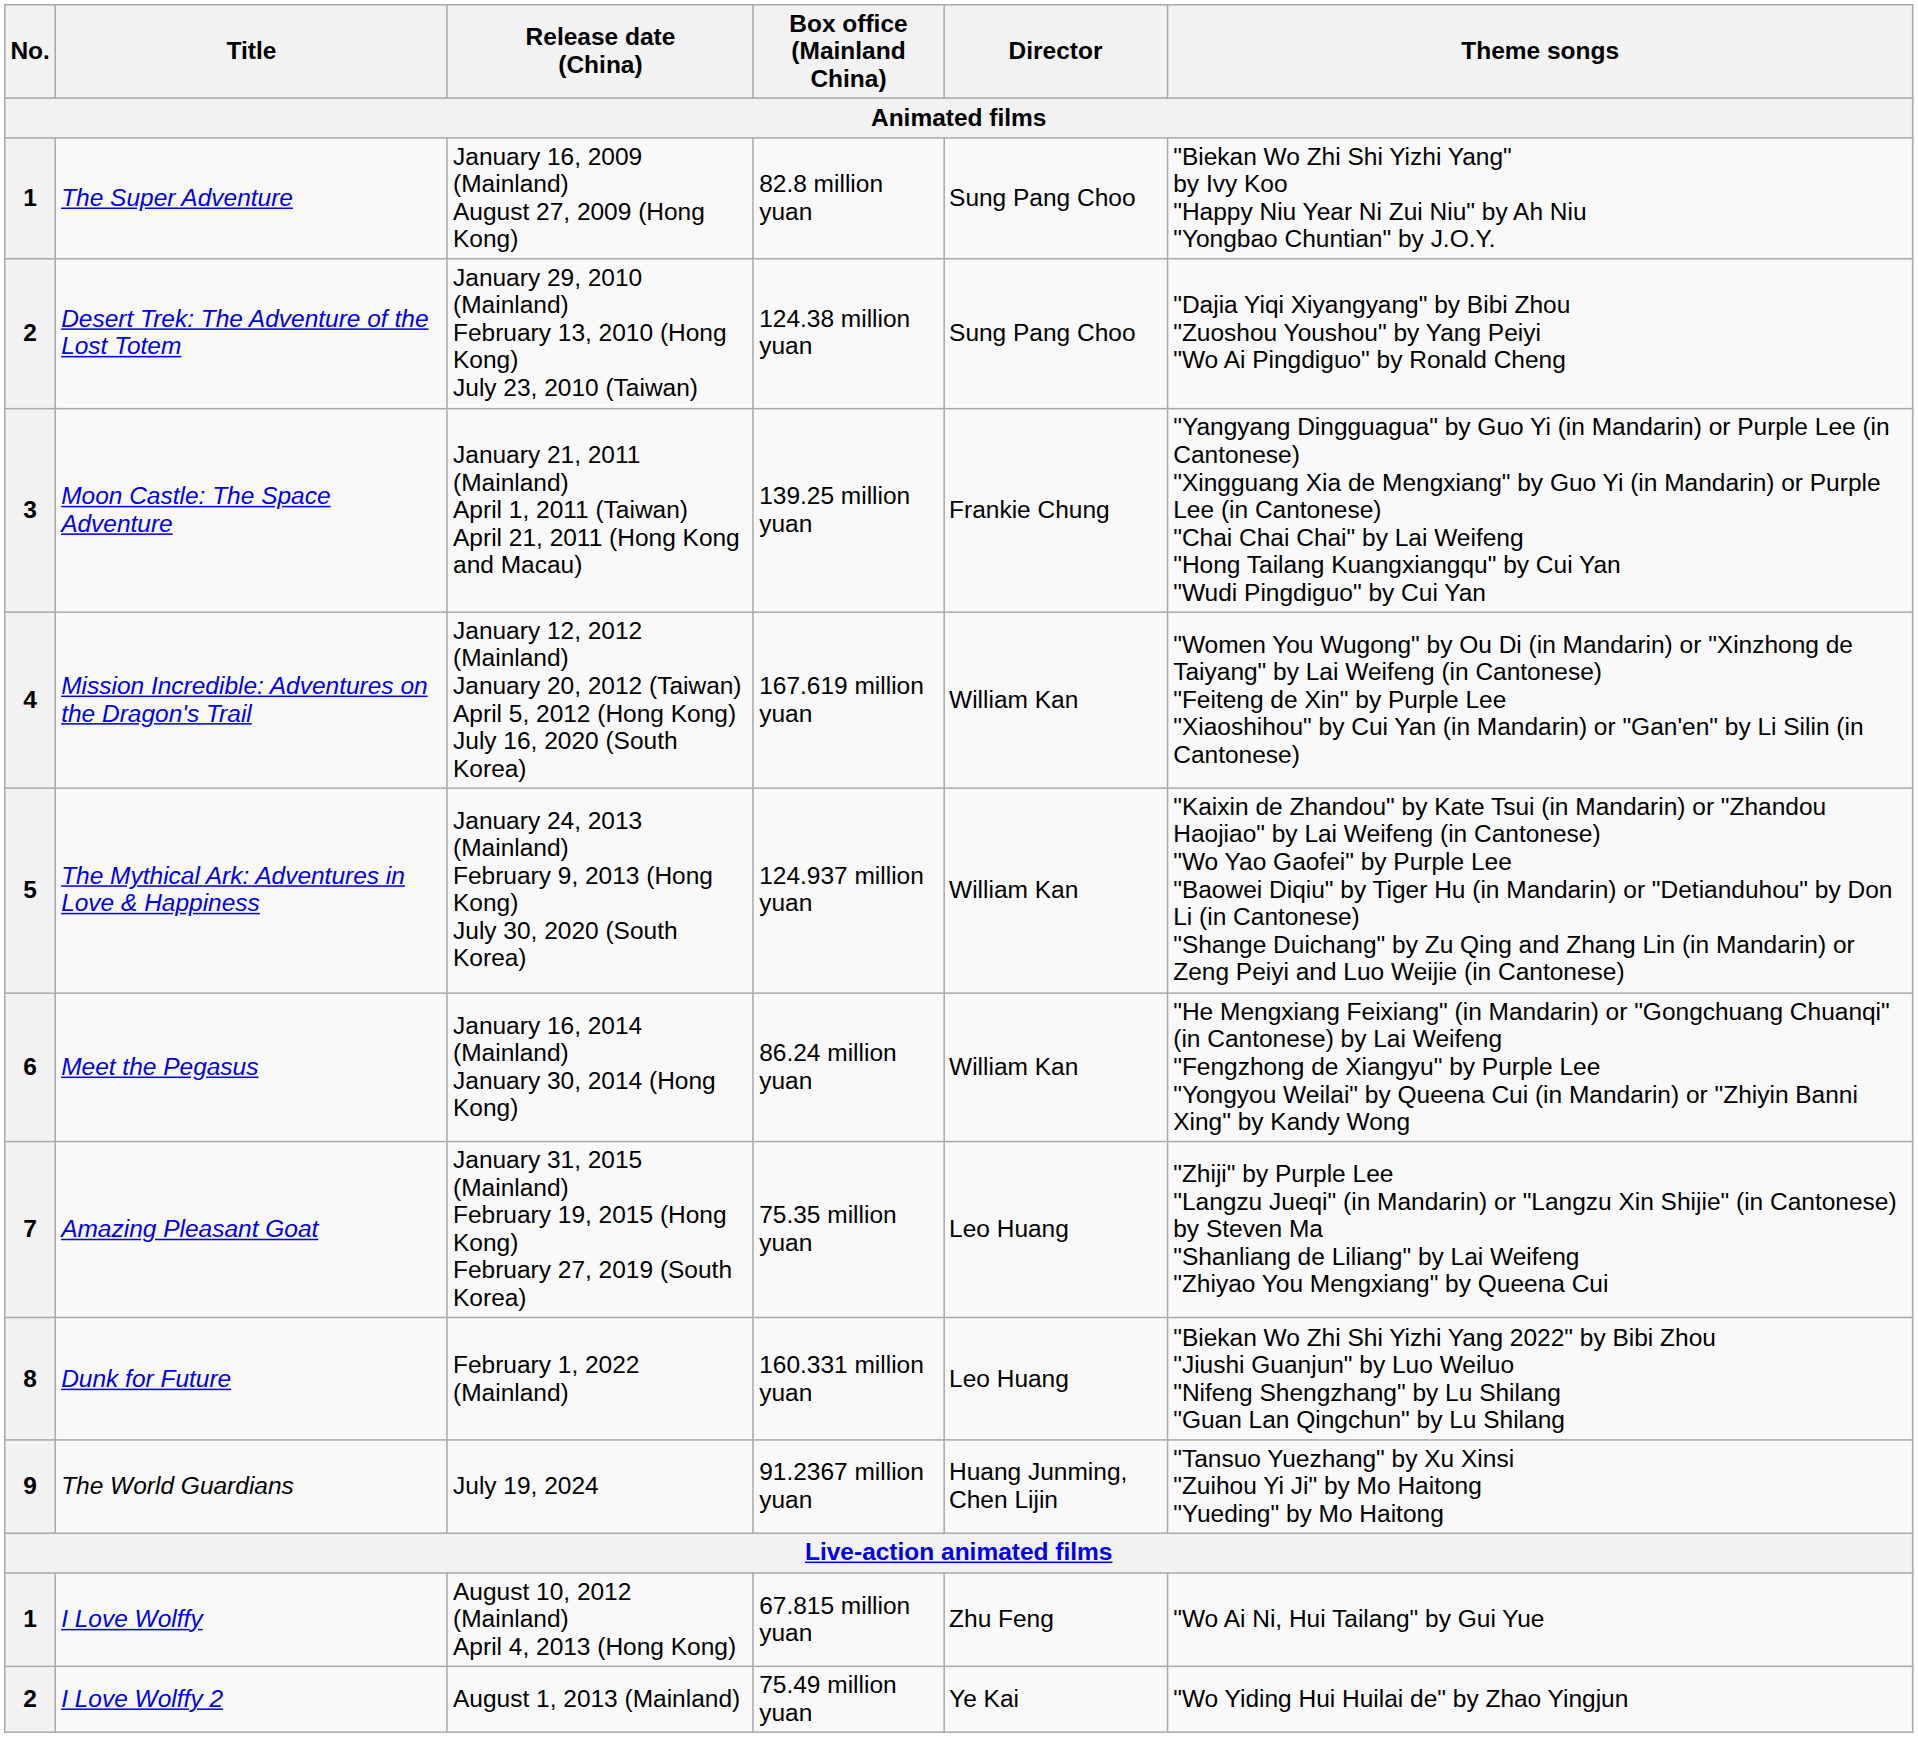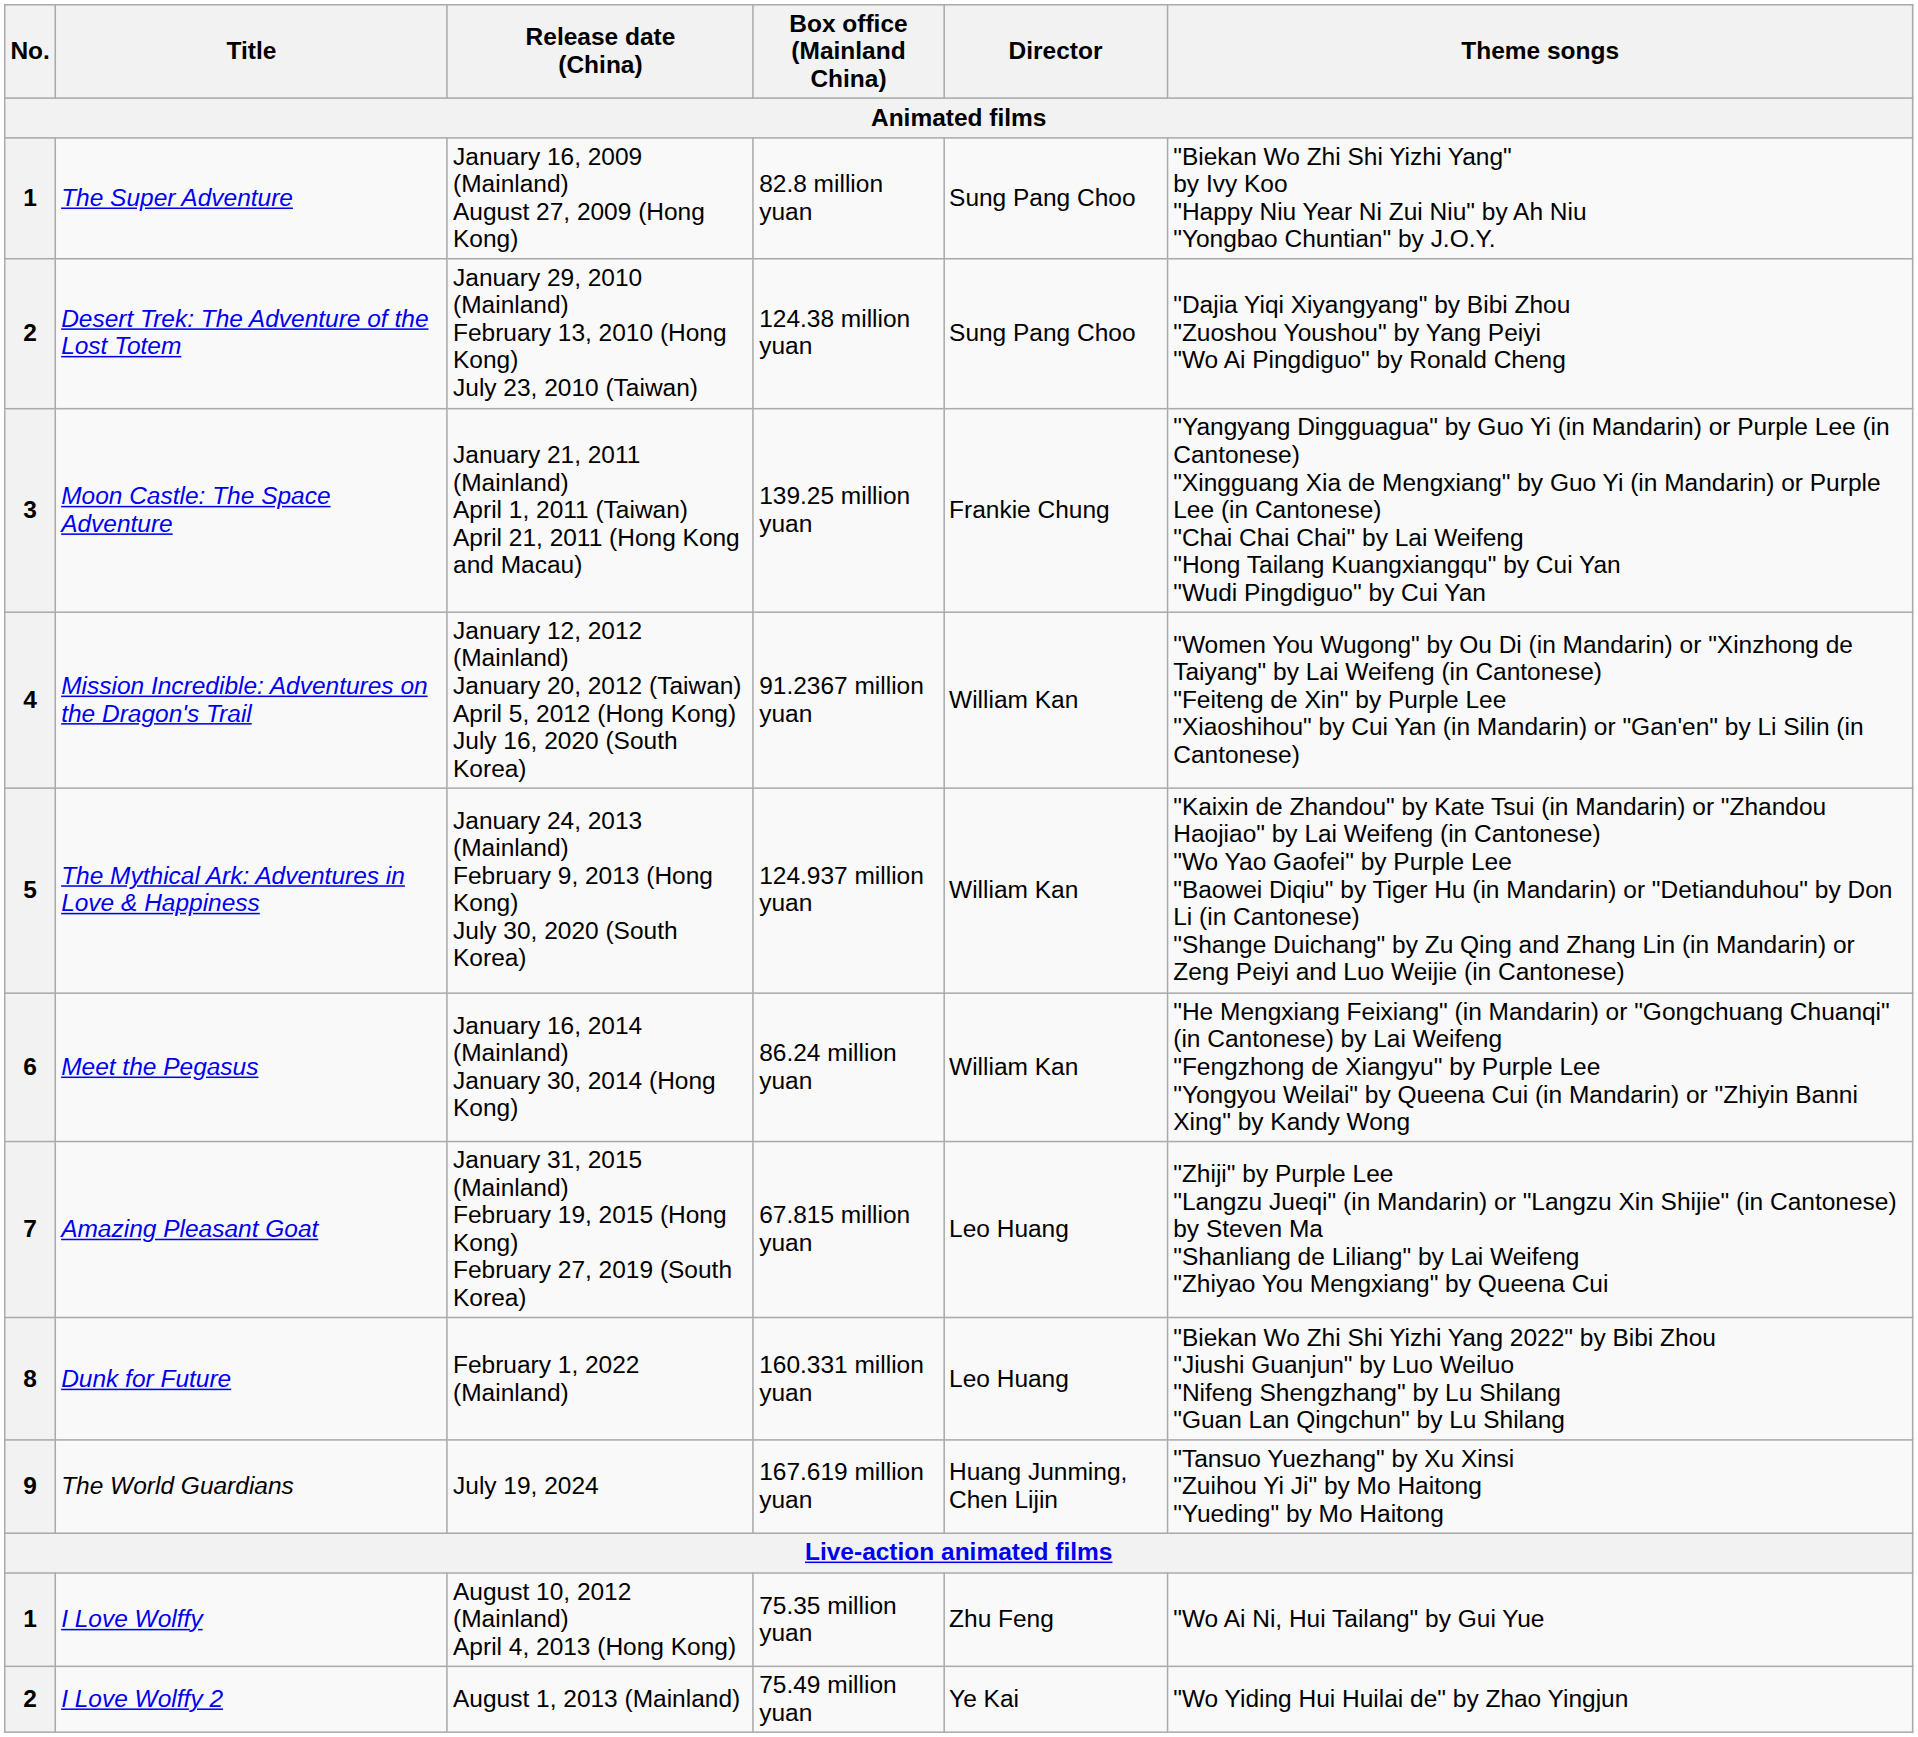Mission Incredible: Adventures on the Dragon's Trail | Box office (Mainland China): 167.619 million yuan -> 91.2367 million yuan
Amazing Pleasant Goat | Box office (Mainland China): 75.35 million yuan -> 67.815 million yuan
The World Guardians | Box office (Mainland China): 91.2367 million yuan -> 167.619 million yuan
I Love Wolffy | Box office (Mainland China): 67.815 million yuan -> 75.35 million yuan
